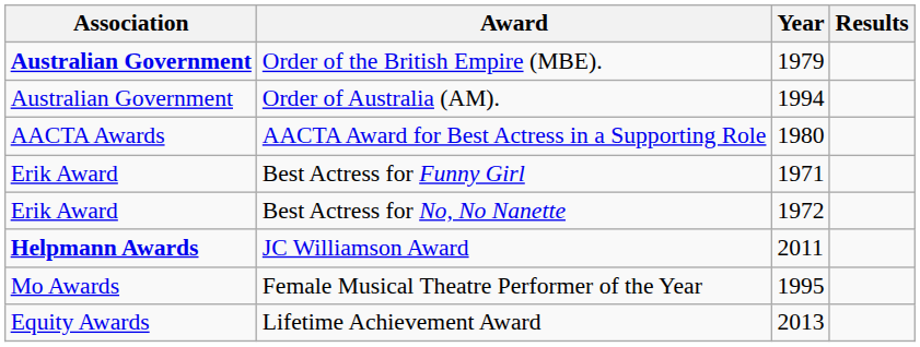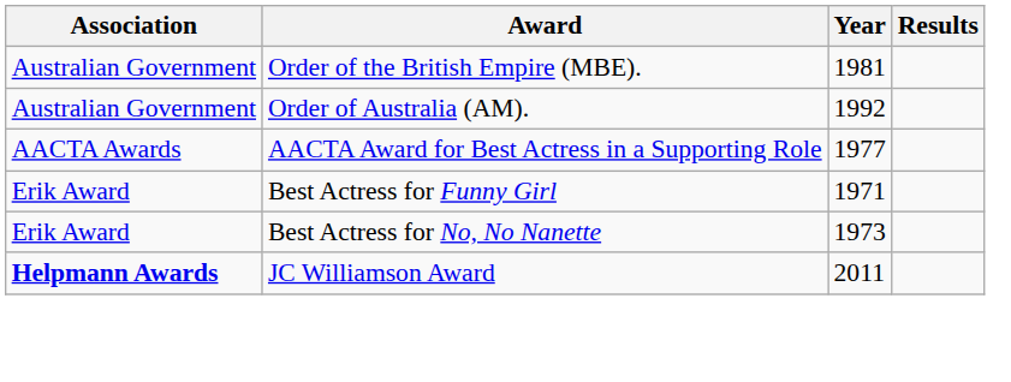Order of the British Empire (MBE). | Association: bold -> normal
Order of the British Empire (MBE). | Year: 1979 -> 1981
Order of Australia (AM). | Year: 1994 -> 1992
AACTA Award for Best Actress in a Supporting Role | Year: 1980 -> 1977
Best Actress for No, No Nanette | Year: 1972 -> 1973
- row: Mo Awards | Female Musical Theatre Performer of the Year | 1995
- row: Equity Awards | Lifetime Achievement Award | 2013
